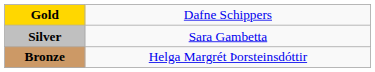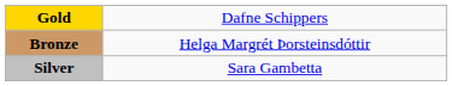rows swapped: Silver <-> Bronze
